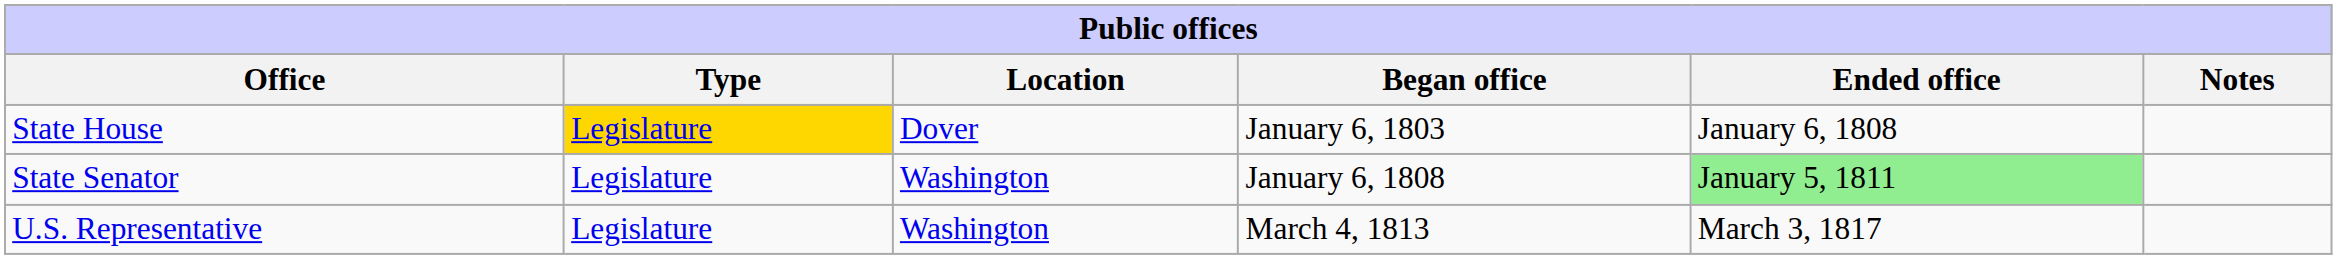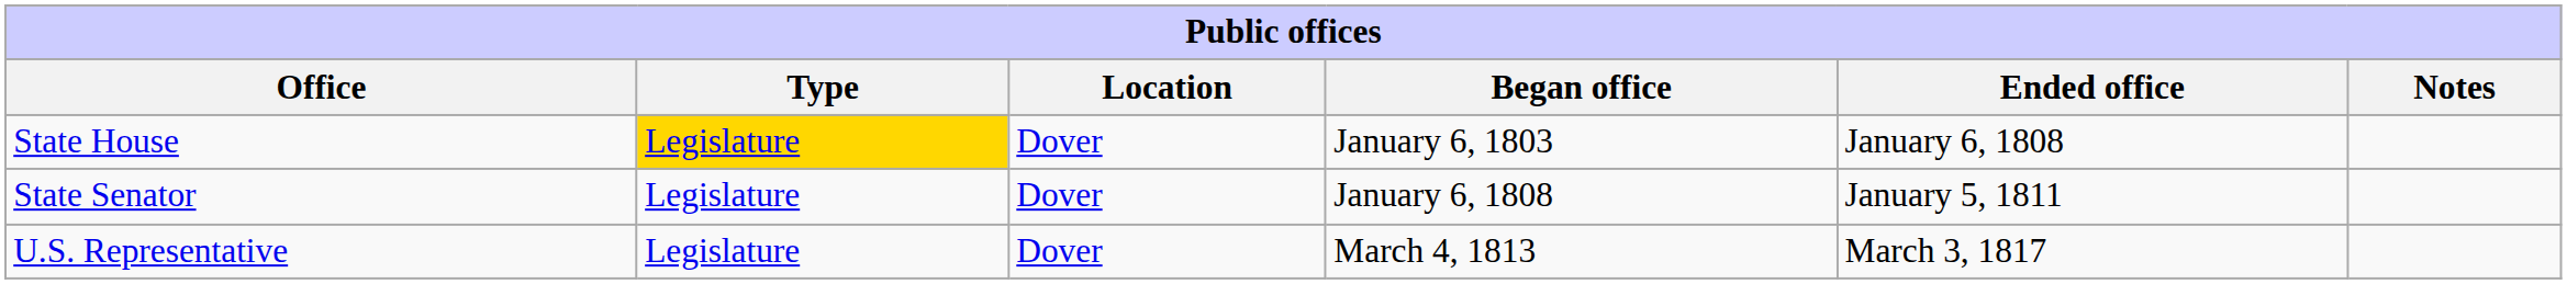State Senator | Location: Washington -> Dover
State Senator | Ended office: lightgreen background -> no background
U.S. Representative | Location: Washington -> Dover
